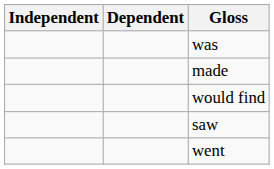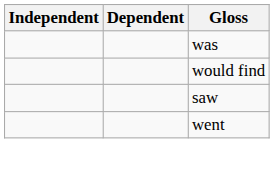- row: made
